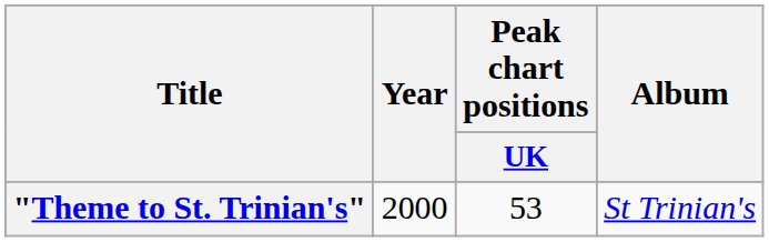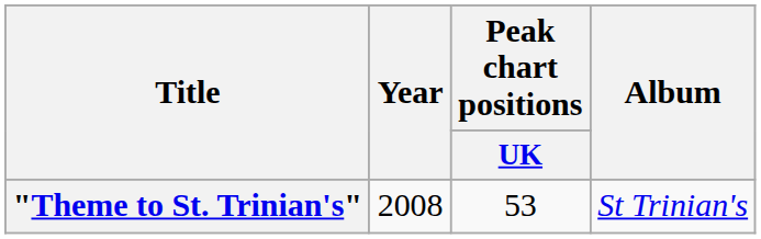"Theme to St. Trinian's" | Year: 2000 -> 2008
